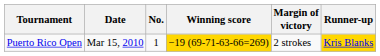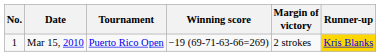columns swapped: No. <-> Tournament
Mar 15, 2010 | Winning score: gold background -> no background
